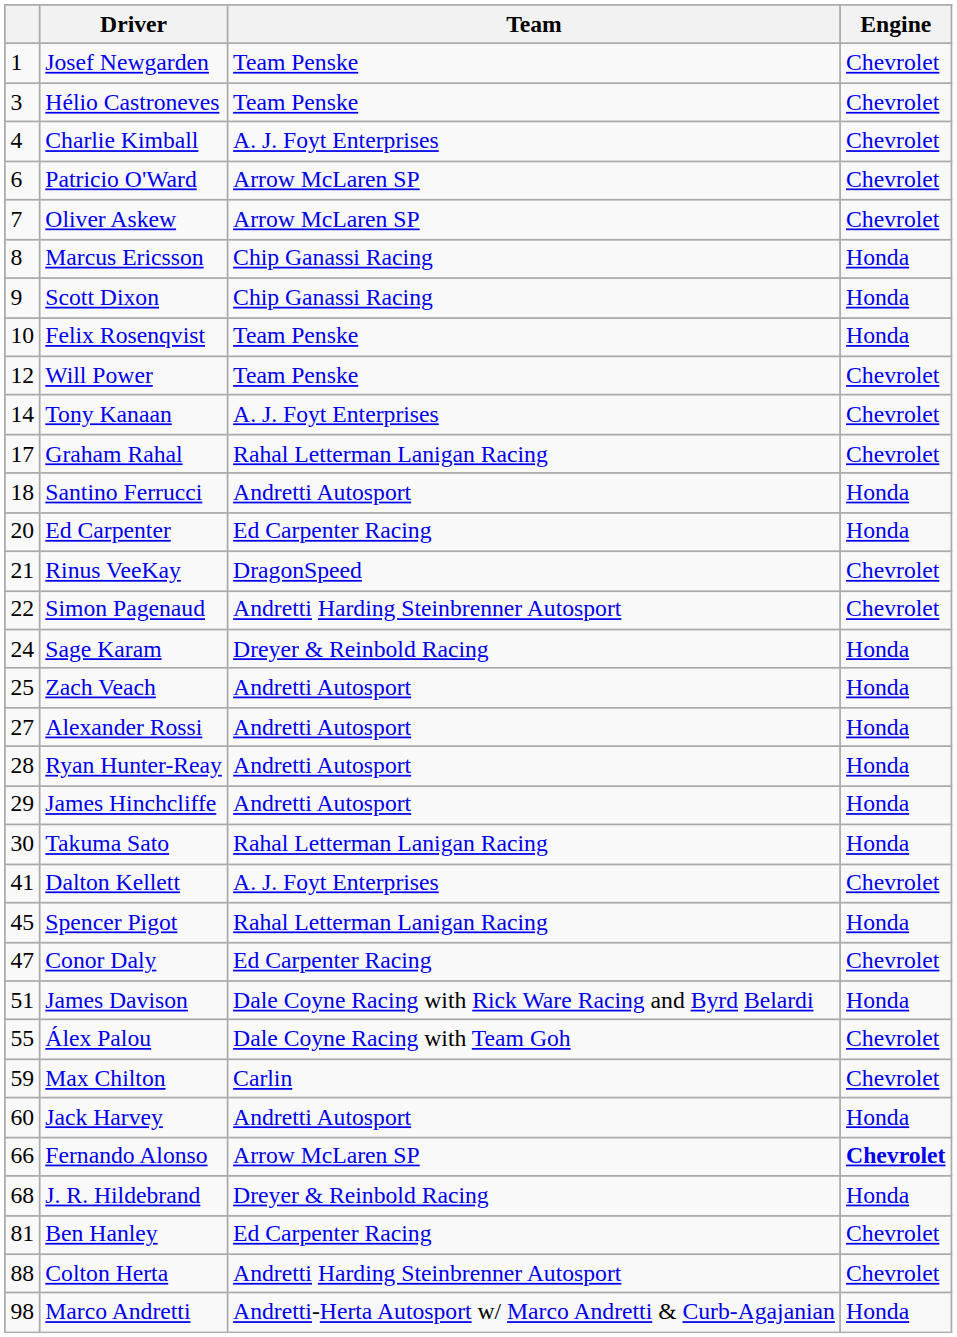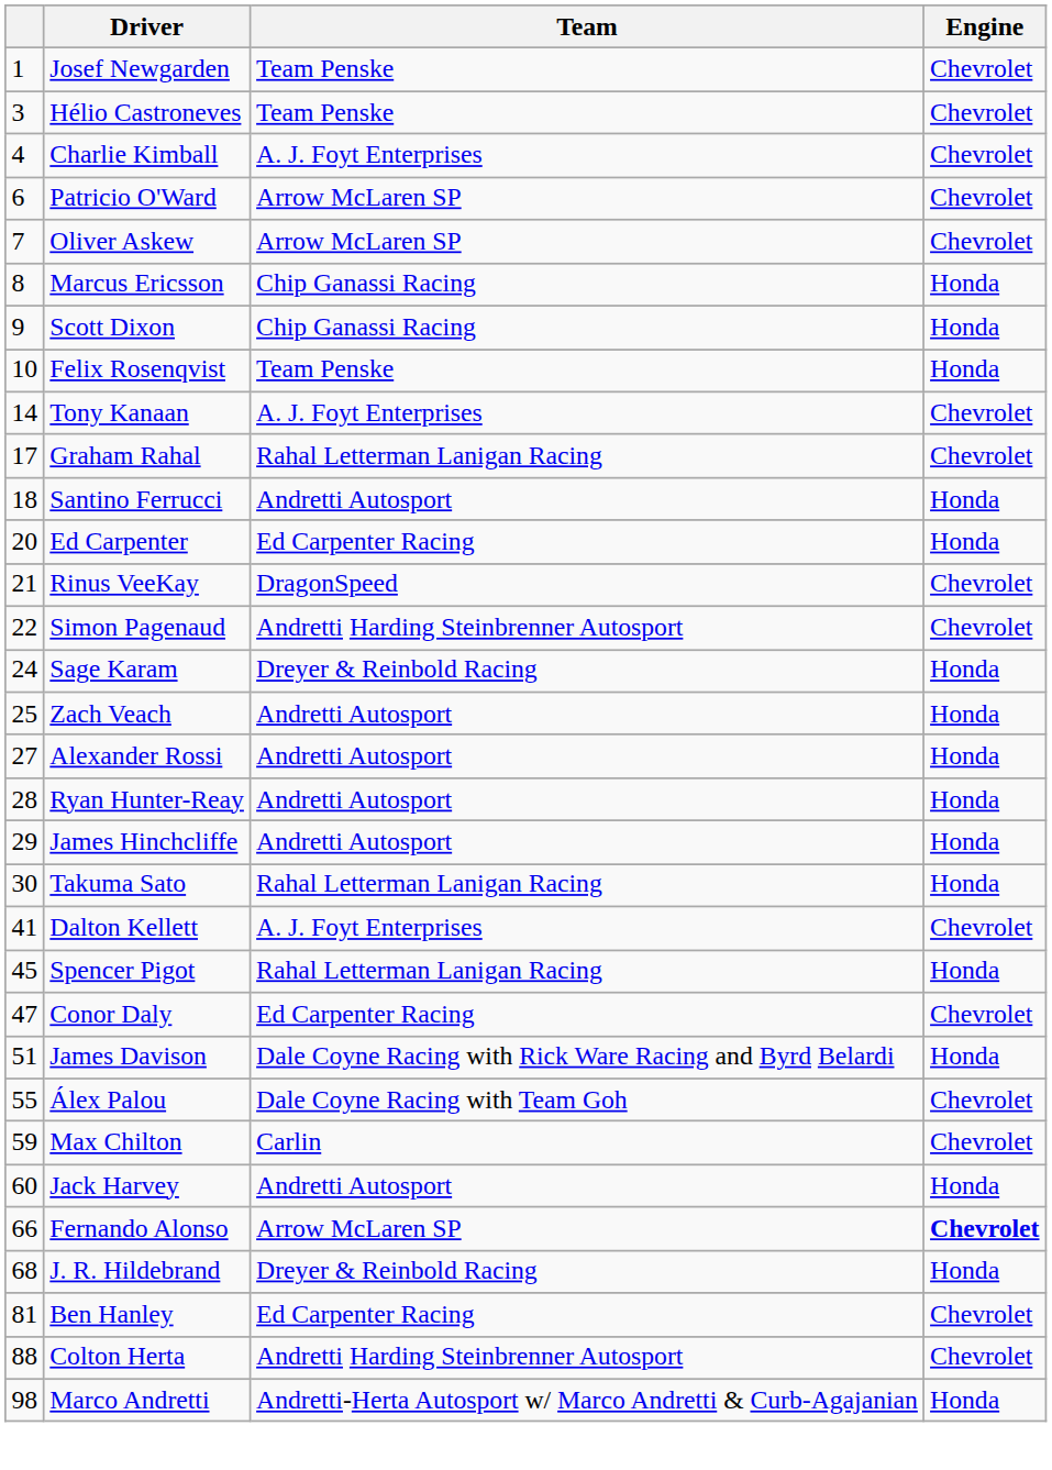- row: 12 | Will Power | Team Penske | Chevrolet
